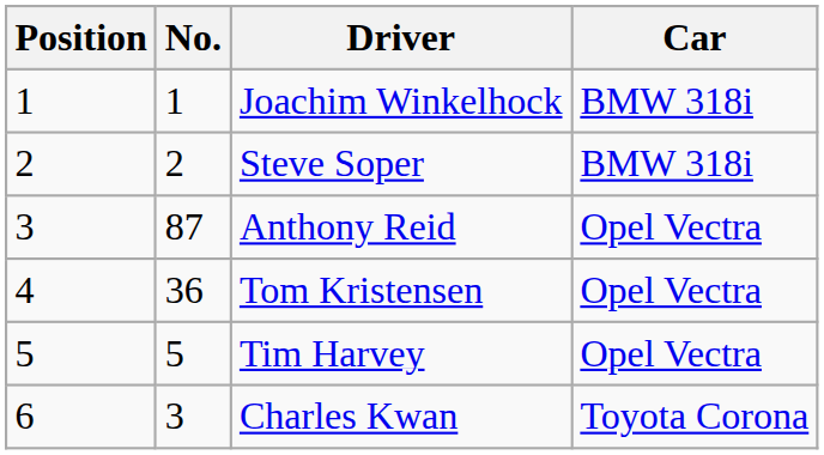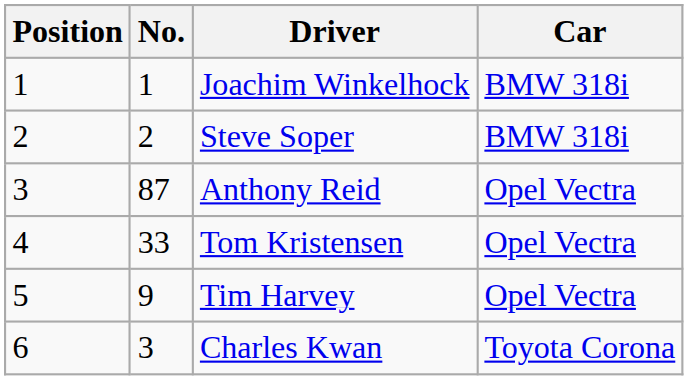Tom Kristensen | No.: 36 -> 33
Tim Harvey | No.: 5 -> 9
